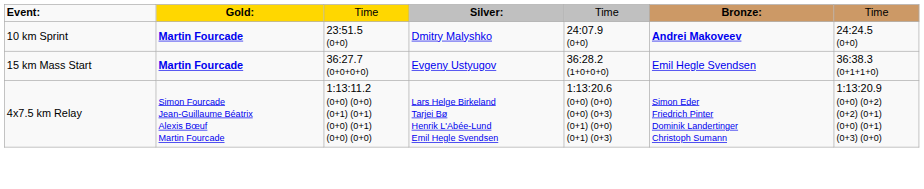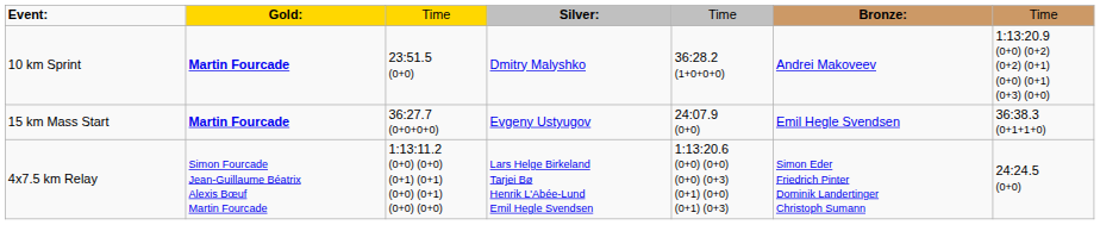10 km Sprint | column 5: 24:07.9 (0+0) -> 36:28.2 (1+0+0+0)
10 km Sprint | column 6: bold -> normal
10 km Sprint | column 7: 24:24.5 (0+0) -> 1:13:20.9 (0+0) (0+2) (0+2) (0+1) (0+0) (0+1) (0+3) (0+0)
15 km Mass Start | column 5: 36:28.2 (1+0+0+0) -> 24:07.9 (0+0)
4x7.5 km Relay | column 7: 1:13:20.9 (0+0) (0+2) (0+2) (0+1) (0+0) (0+1) (0+3) (0+0) -> 24:24.5 (0+0)
